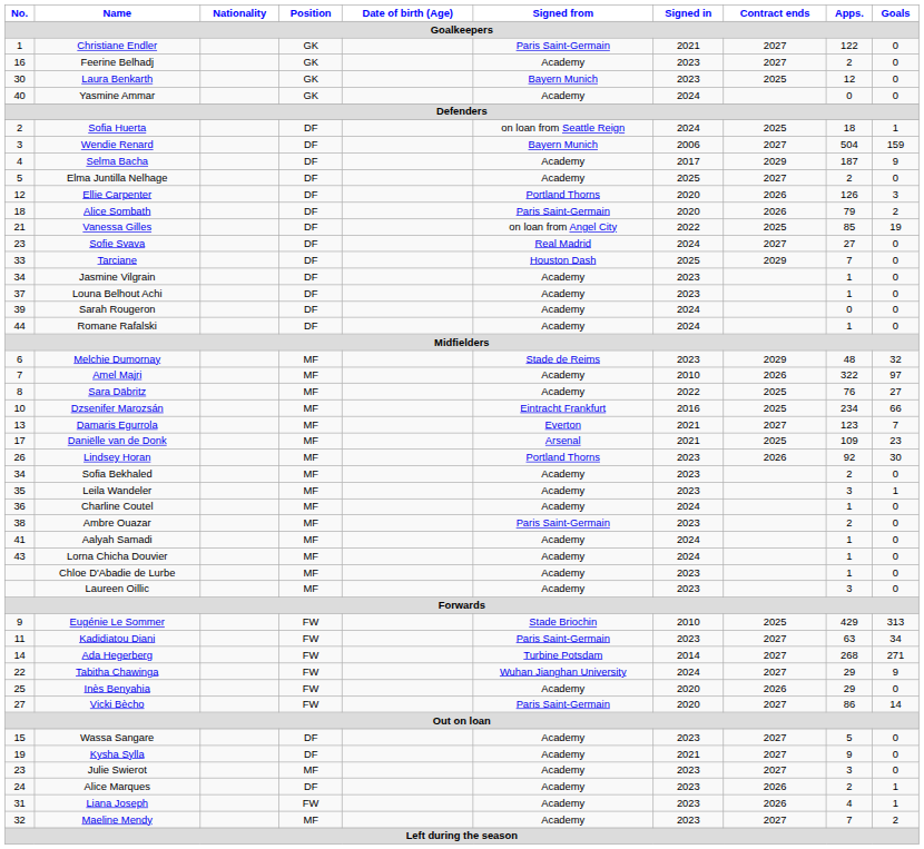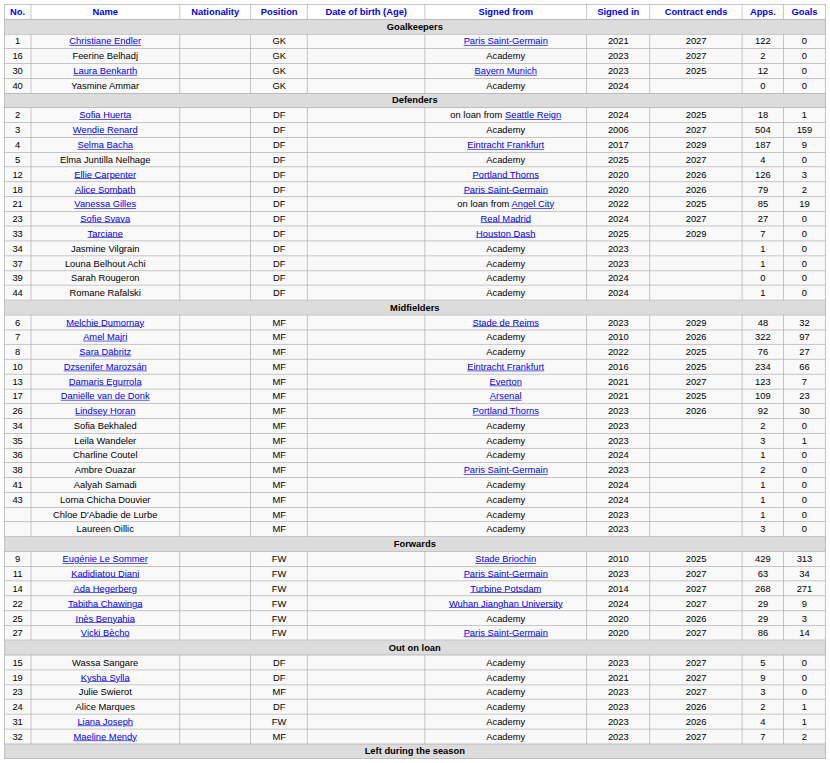Wendie Renard | Signed from: Bayern Munich -> Academy
Selma Bacha | Signed from: Academy -> Eintracht Frankfurt
Elma Juntilla Nelhage | Apps.: 2 -> 4
Inès Benyahia | Goals: 0 -> 3
